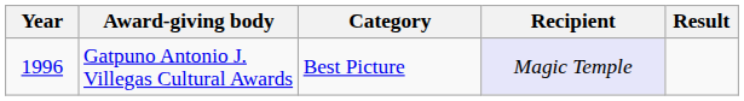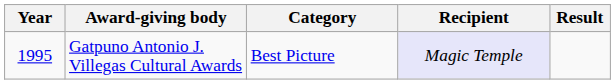Gatpuno Antonio J. Villegas Cultural Awards | Year: 1996 -> 1995
